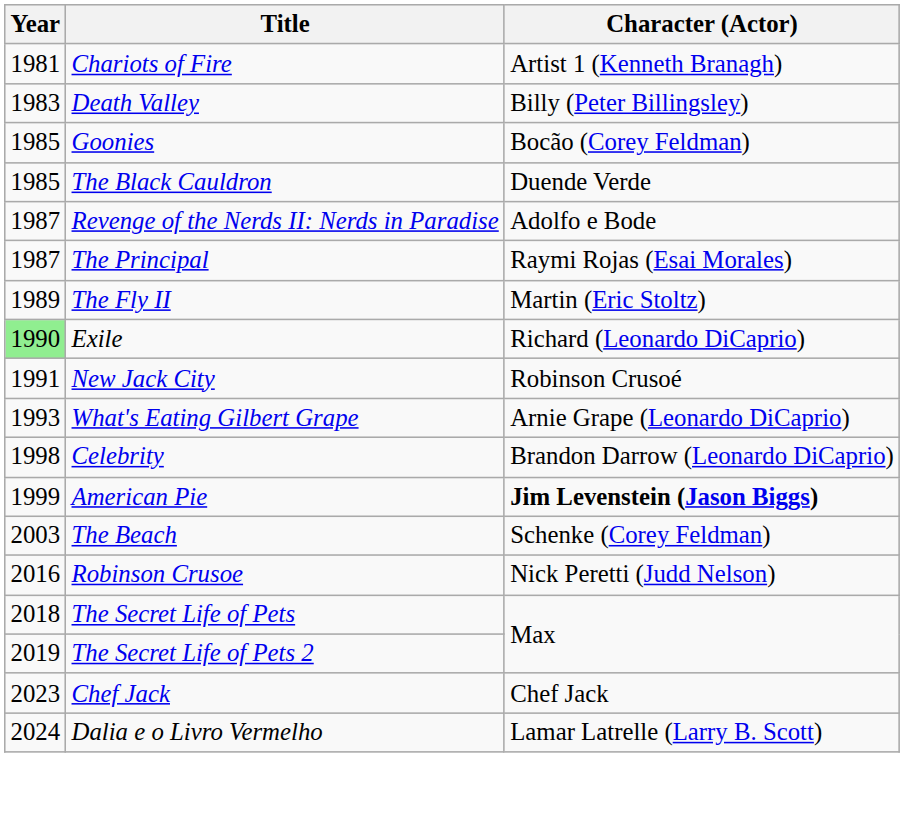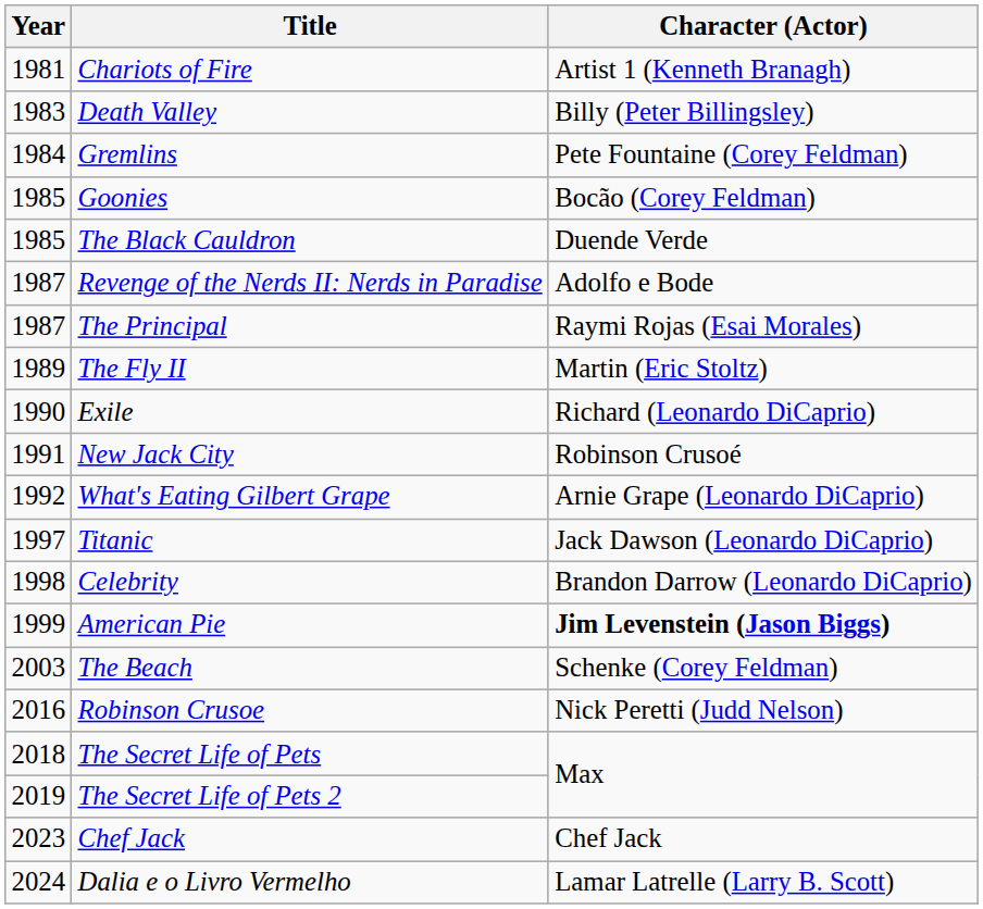+ row: 1984 | Gremlins | Pete Fountaine (Corey Feldman)
Exile | Year: lightgreen background -> no background
What's Eating Gilbert Grape | Year: 1993 -> 1992
+ row: 1997 | Titanic | Jack Dawson (Leonardo DiCaprio)
